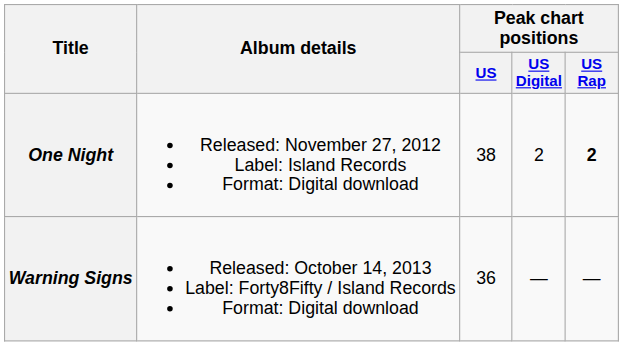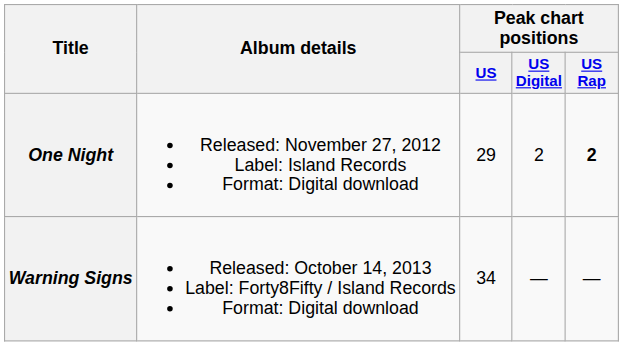One Night | Peak chart positions / US: 38 -> 29
Warning Signs | Peak chart positions / US: 36 -> 34
